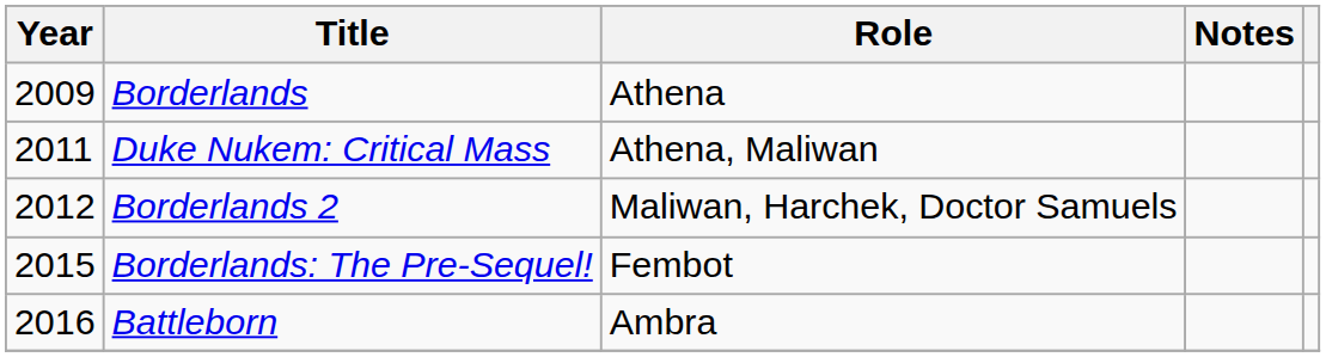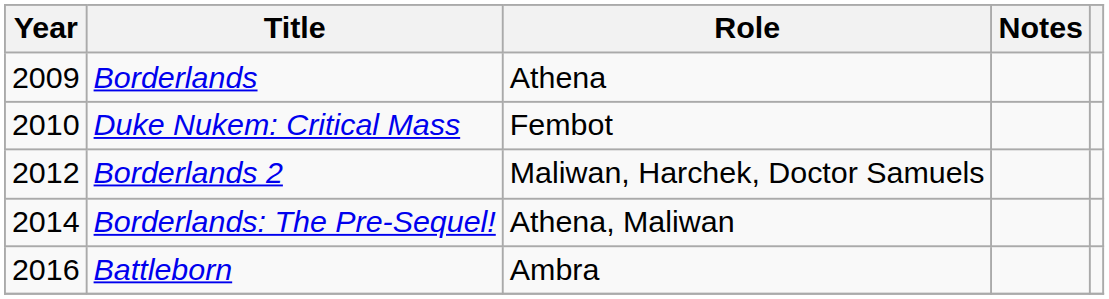Duke Nukem: Critical Mass | Year: 2011 -> 2010
Duke Nukem: Critical Mass | Role: Athena, Maliwan -> Fembot
Borderlands: The Pre-Sequel! | Year: 2015 -> 2014
Borderlands: The Pre-Sequel! | Role: Fembot -> Athena, Maliwan
